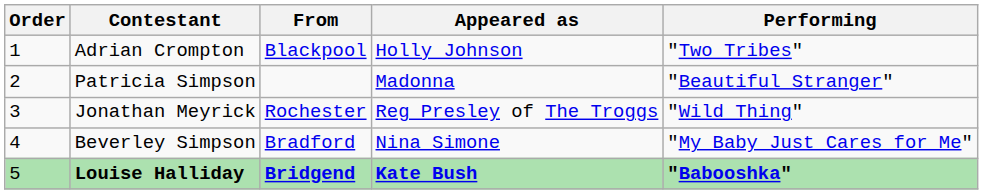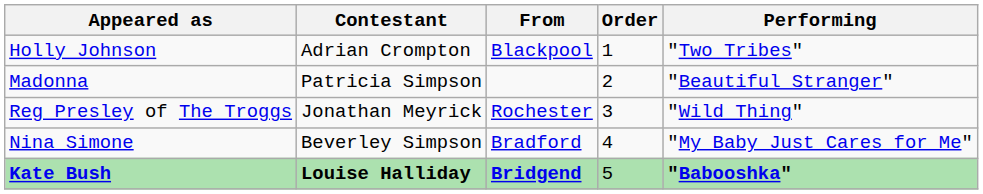columns swapped: Order <-> Appeared as
